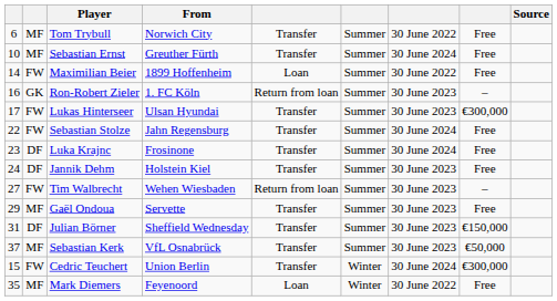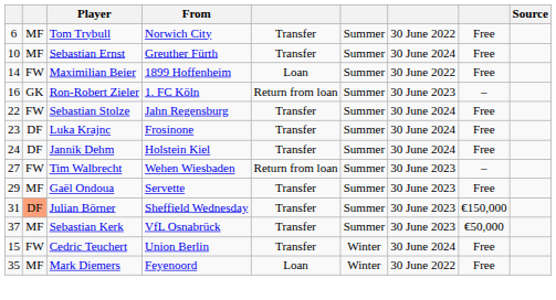- row: 17 | FW | Lukas Hinterseer | Ulsan Hyundai | Transfer | Summer | 30 June 2023 | €300,000
Jannik Dehm | column 7: 30 June 2023 -> 30 June 2024
Julian Börner | column 2: no background -> lightsalmon background
Cedric Teuchert | column 8: €300,000 -> Free
